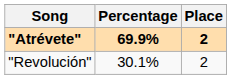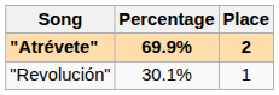"Revolución" | Place: 2 -> 1
